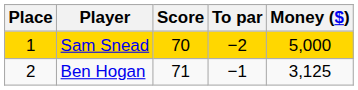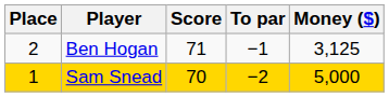rows swapped: Sam Snead <-> Ben Hogan
